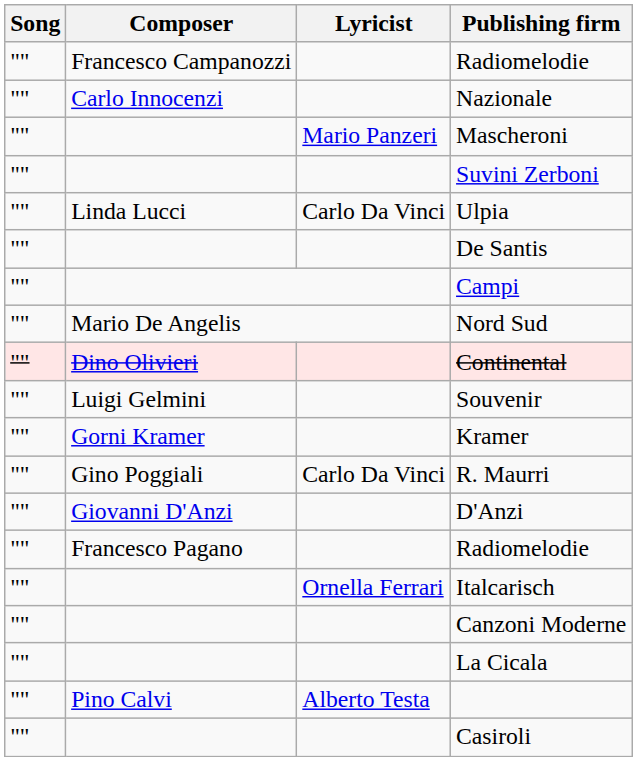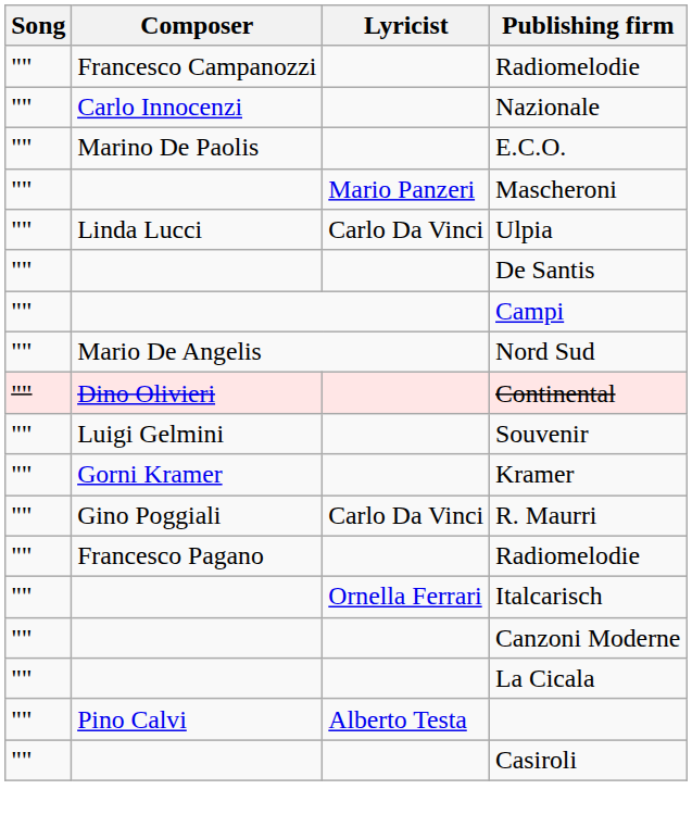+ row: "" | Marino De Paolis | E.C.O.
- row: "" | Suvini Zerboni
- row: "" | Giovanni D'Anzi | D'Anzi
